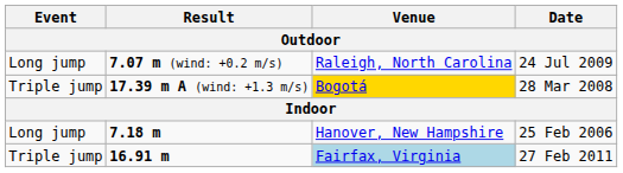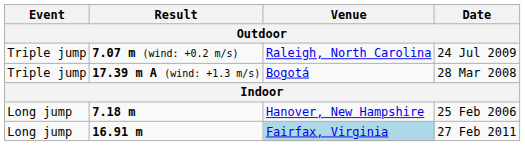7.07 m (wind: +0.2 m/s) | Event: Long jump -> Triple jump
17.39 m A (wind: +1.3 m/s) | Venue: gold background -> no background
16.91 m | Event: Triple jump -> Long jump
